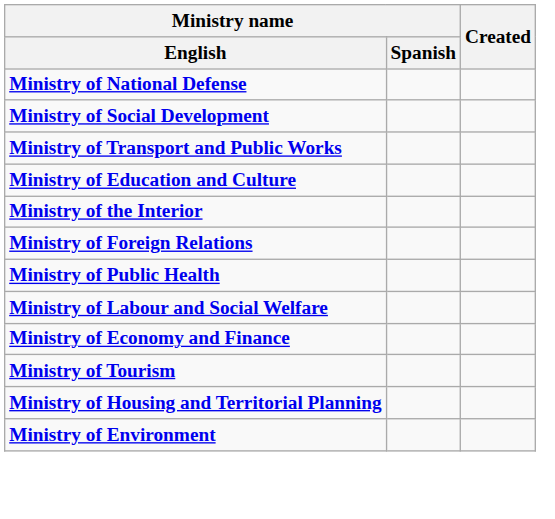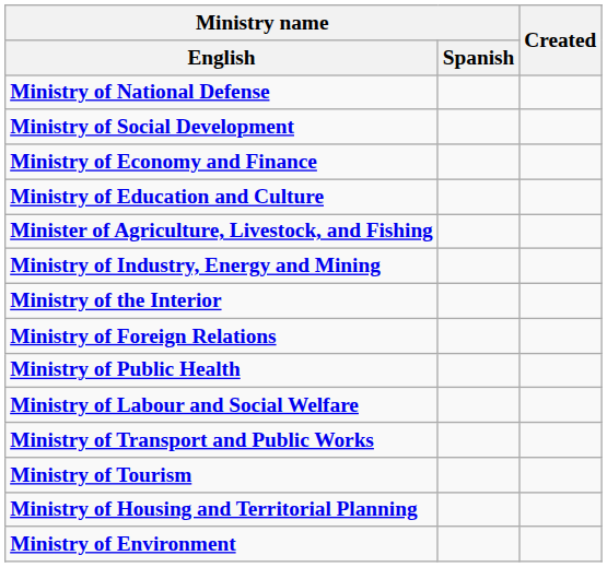rows swapped: Ministry of Economy and Finance <-> Ministry of Transport and Public Works
+ row: Minister of Agriculture, Livestock, and Fishing
+ row: Ministry of Industry, Energy and Mining
